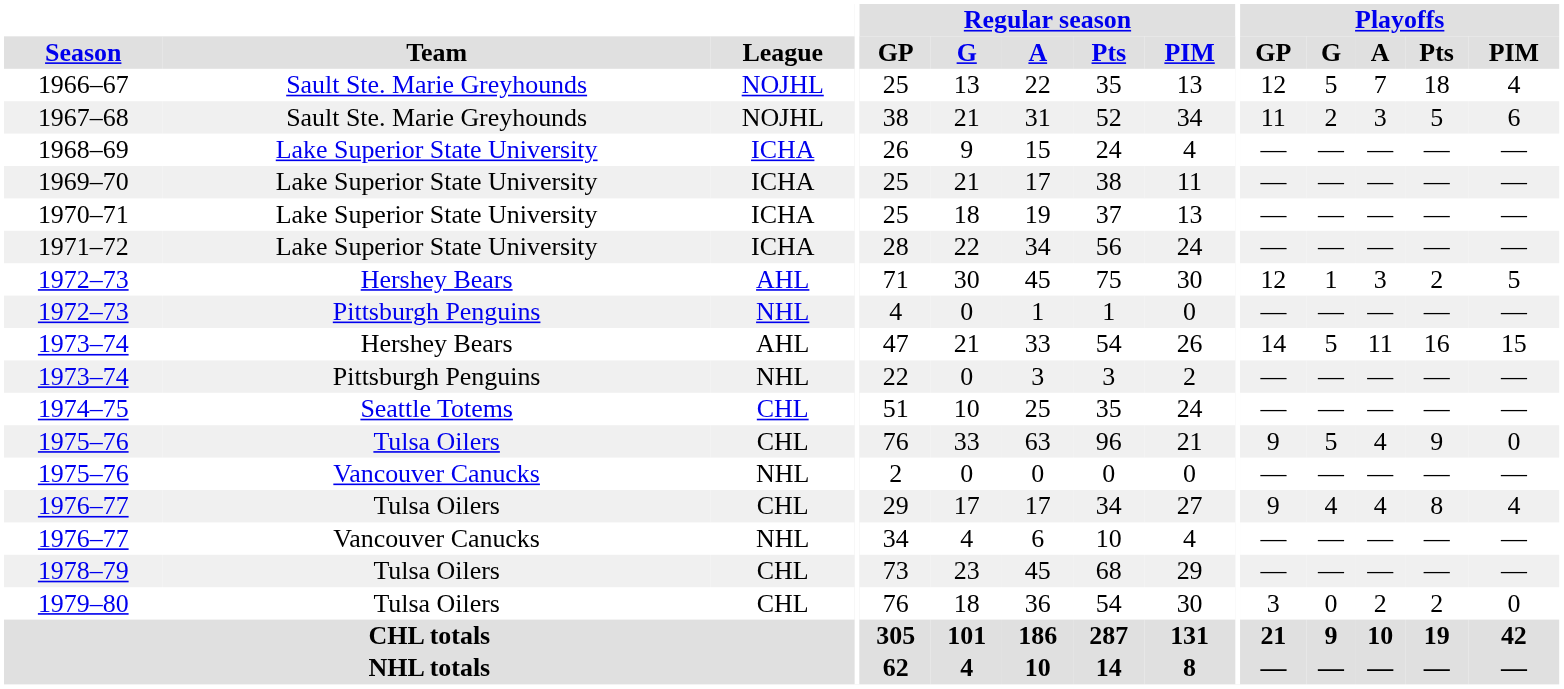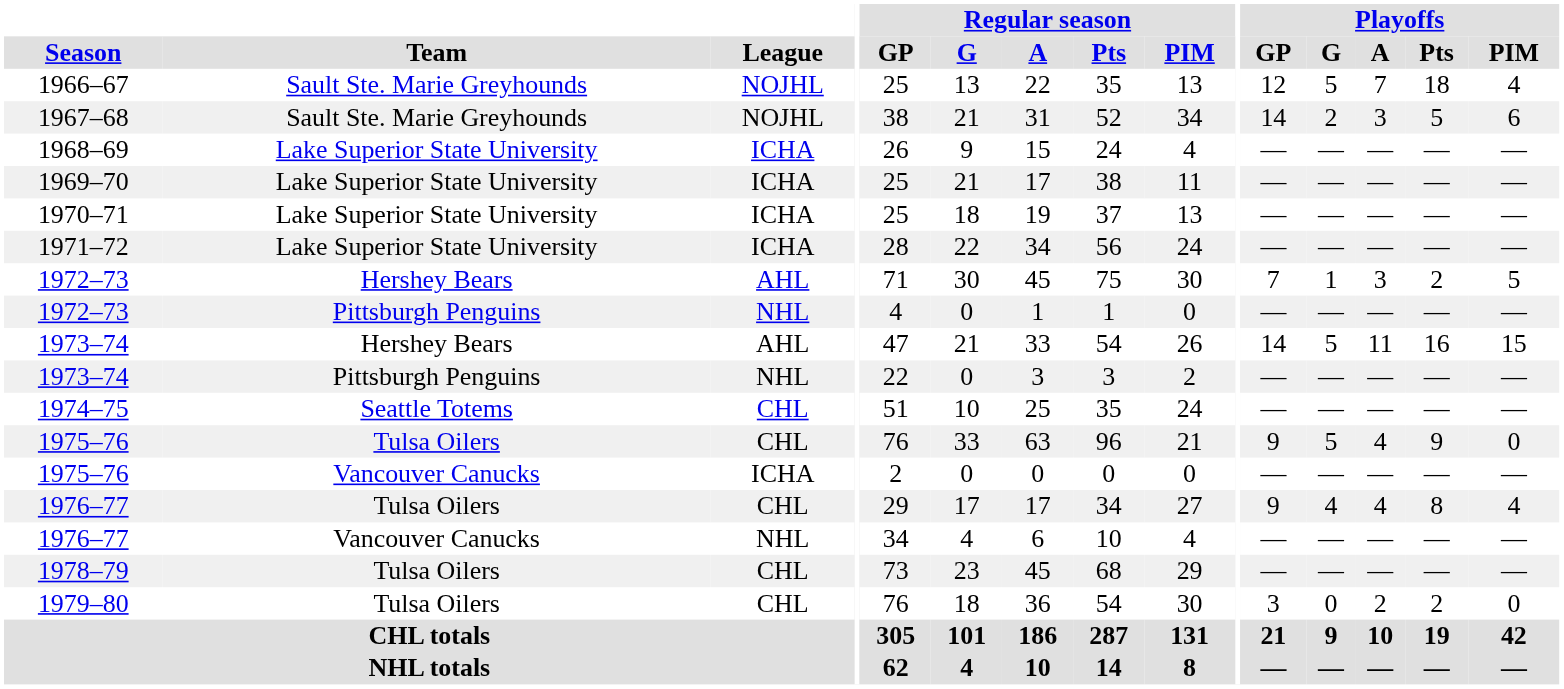1967–68 | Playoffs / GP: 11 -> 14
1972–73 / Hershey Bears | Playoffs / GP: 12 -> 7
1975–76 / Vancouver Canucks | League: NHL -> ICHA
